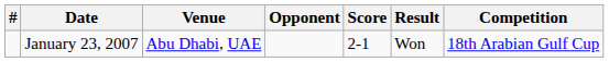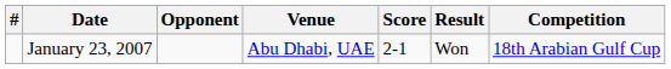columns swapped: Venue <-> Opponent
